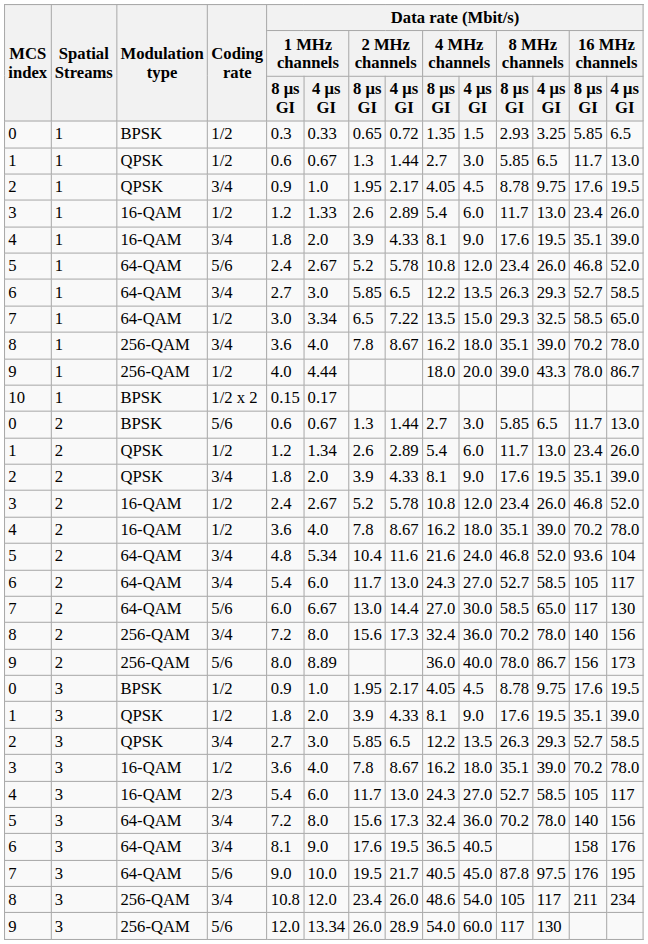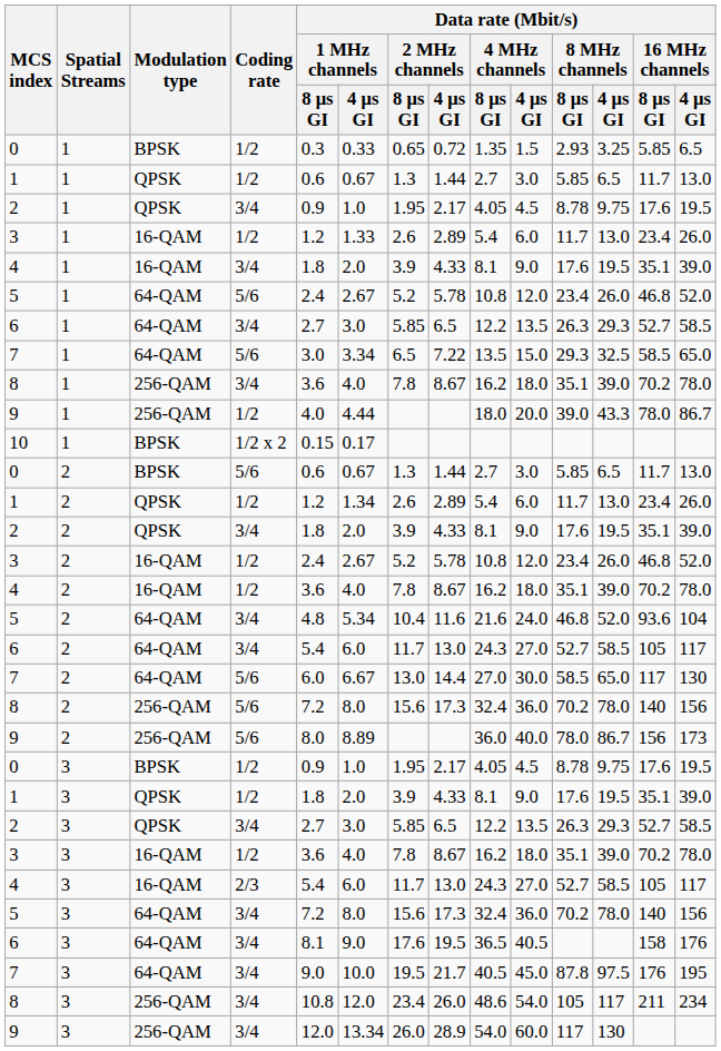7 / 1 | Coding rate: 1/2 -> 5/6
8 / 2 | Coding rate: 3/4 -> 5/6
7 / 3 | Coding rate: 5/6 -> 3/4
9 / 3 | Coding rate: 5/6 -> 3/4
